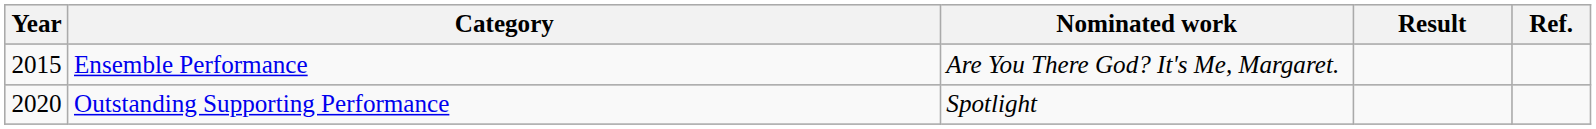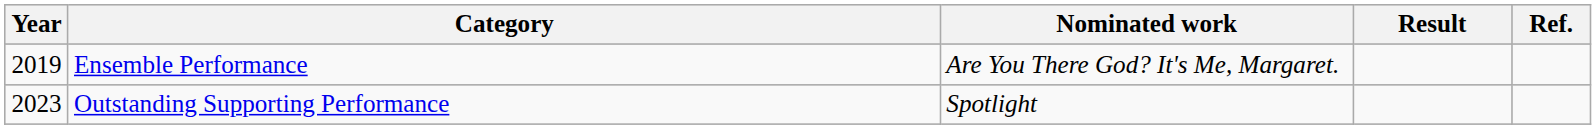Ensemble Performance | Year: 2015 -> 2019
Outstanding Supporting Performance | Year: 2020 -> 2023
